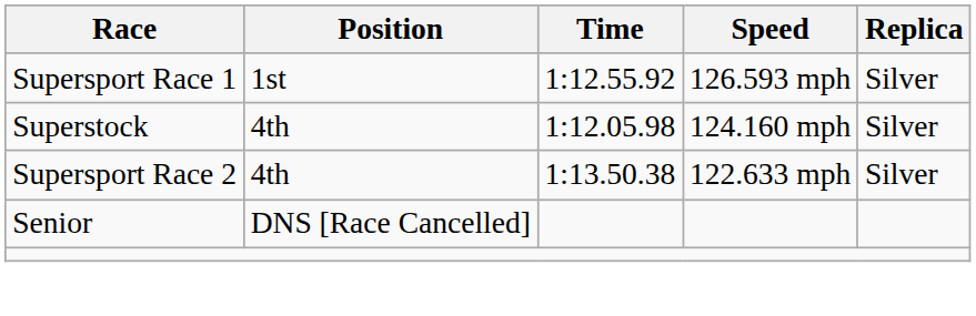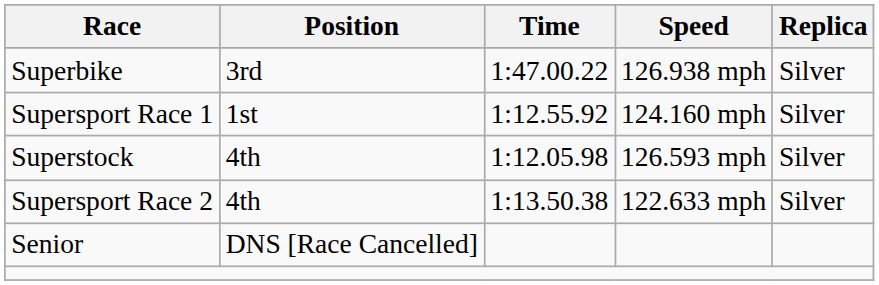+ row: Superbike | 3rd | 1:47.00.22 | 126.938 mph | Silver
Supersport Race 1 | Speed: 126.593 mph -> 124.160 mph
Superstock | Speed: 124.160 mph -> 126.593 mph
